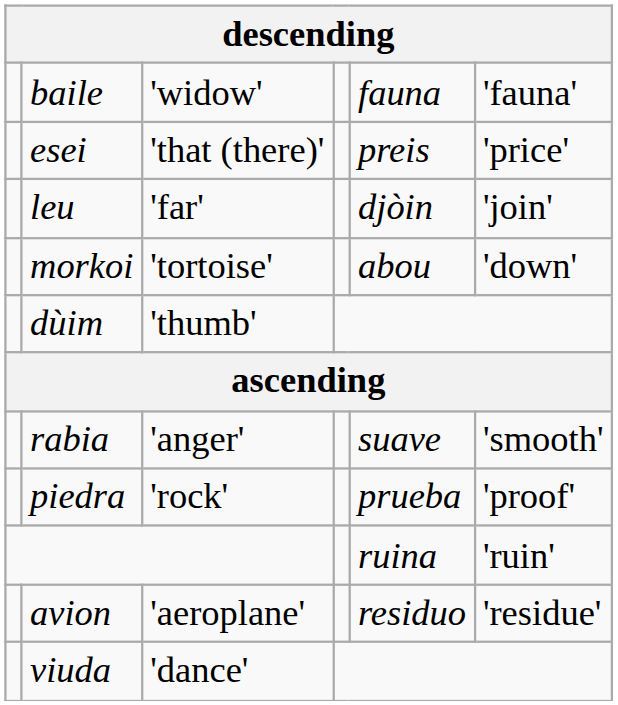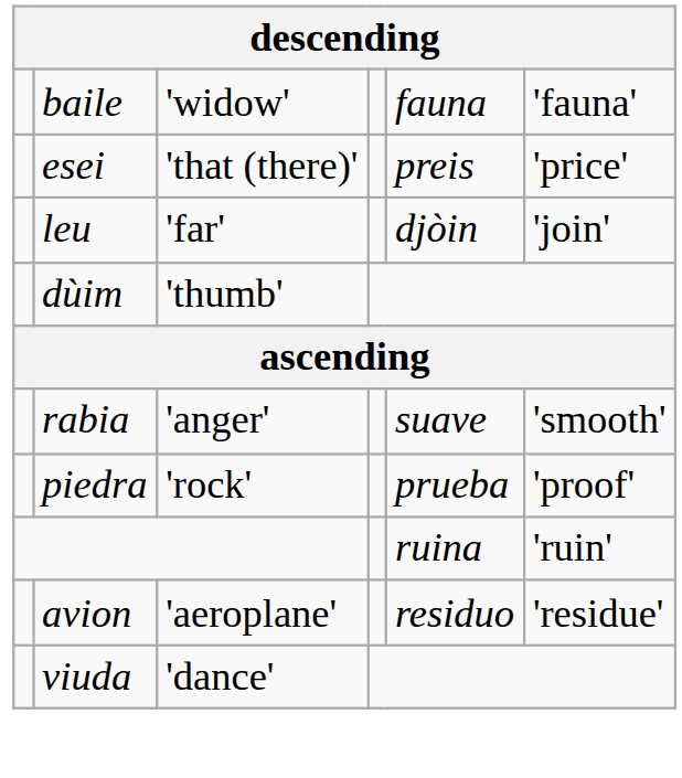- row: morkoi | 'tortoise' | abou | 'down'
